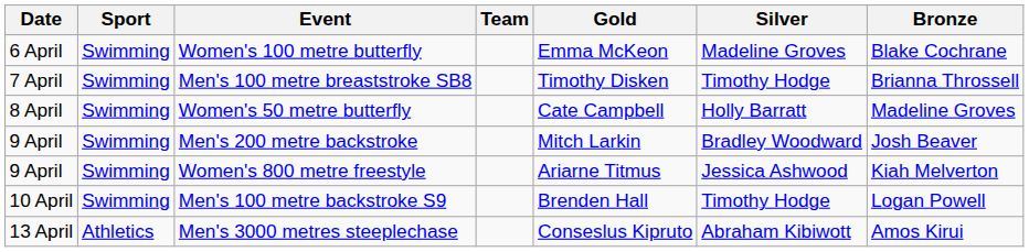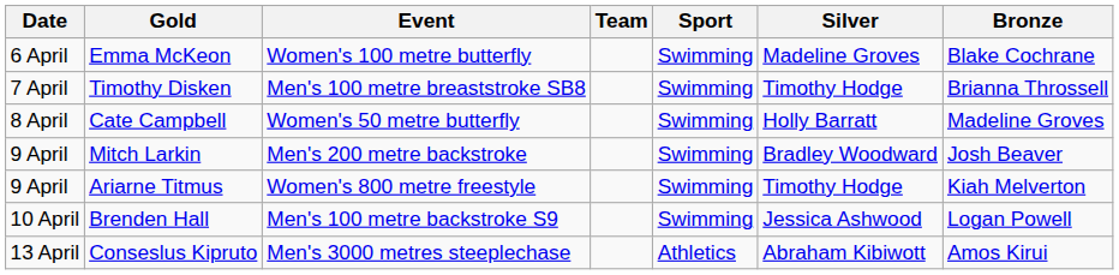columns swapped: Sport <-> Gold
Women's 800 metre freestyle | Silver: Jessica Ashwood -> Timothy Hodge
Men's 100 metre backstroke S9 | Silver: Timothy Hodge -> Jessica Ashwood
